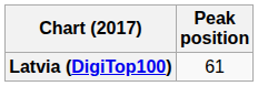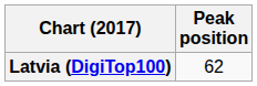Latvia (DigiTop100) | Peak position: 61 -> 62
